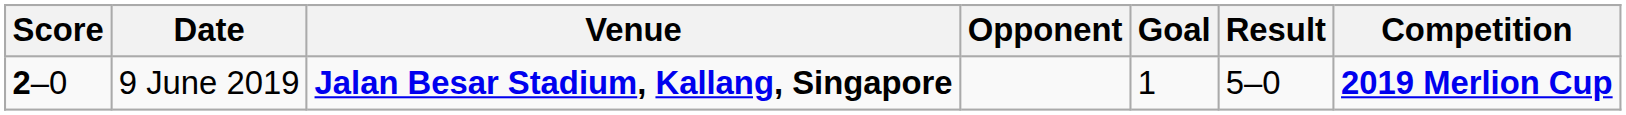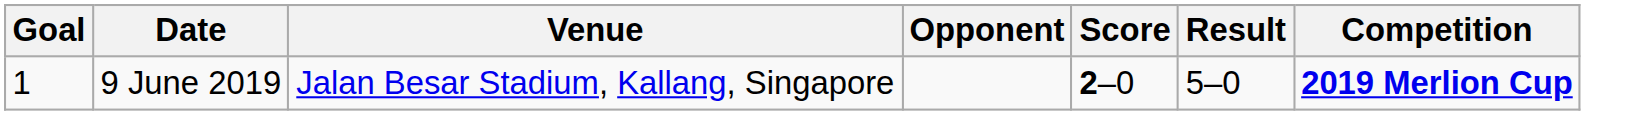columns swapped: Goal <-> Score
9 June 2019 | Venue: bold -> normal
